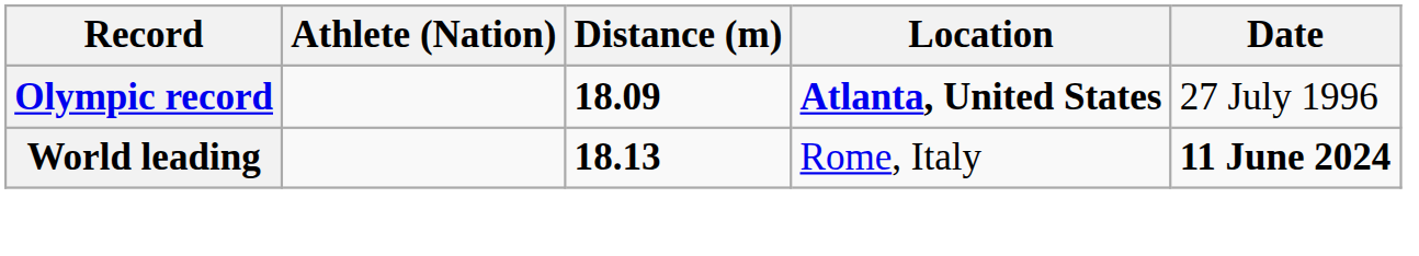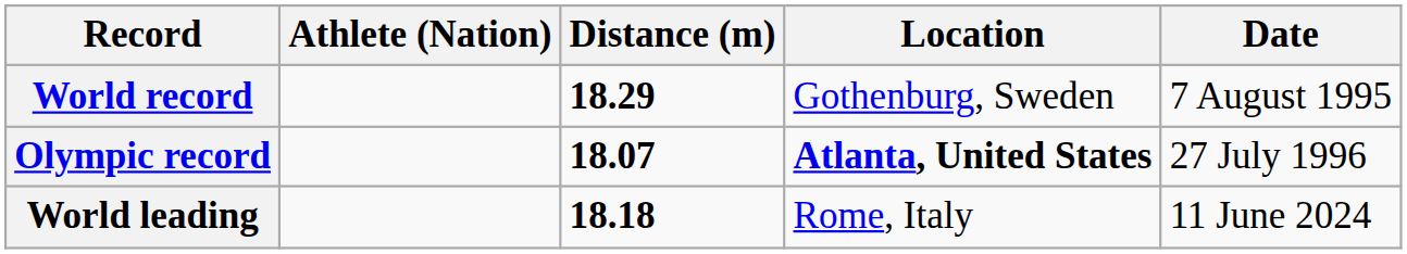+ row: World record | 18.29 | Gothenburg, Sweden | 7 August 1995
Olympic record | Distance (m): 18.09 -> 18.07
World leading | Distance (m): 18.13 -> 18.18
World leading | Date: bold -> normal
